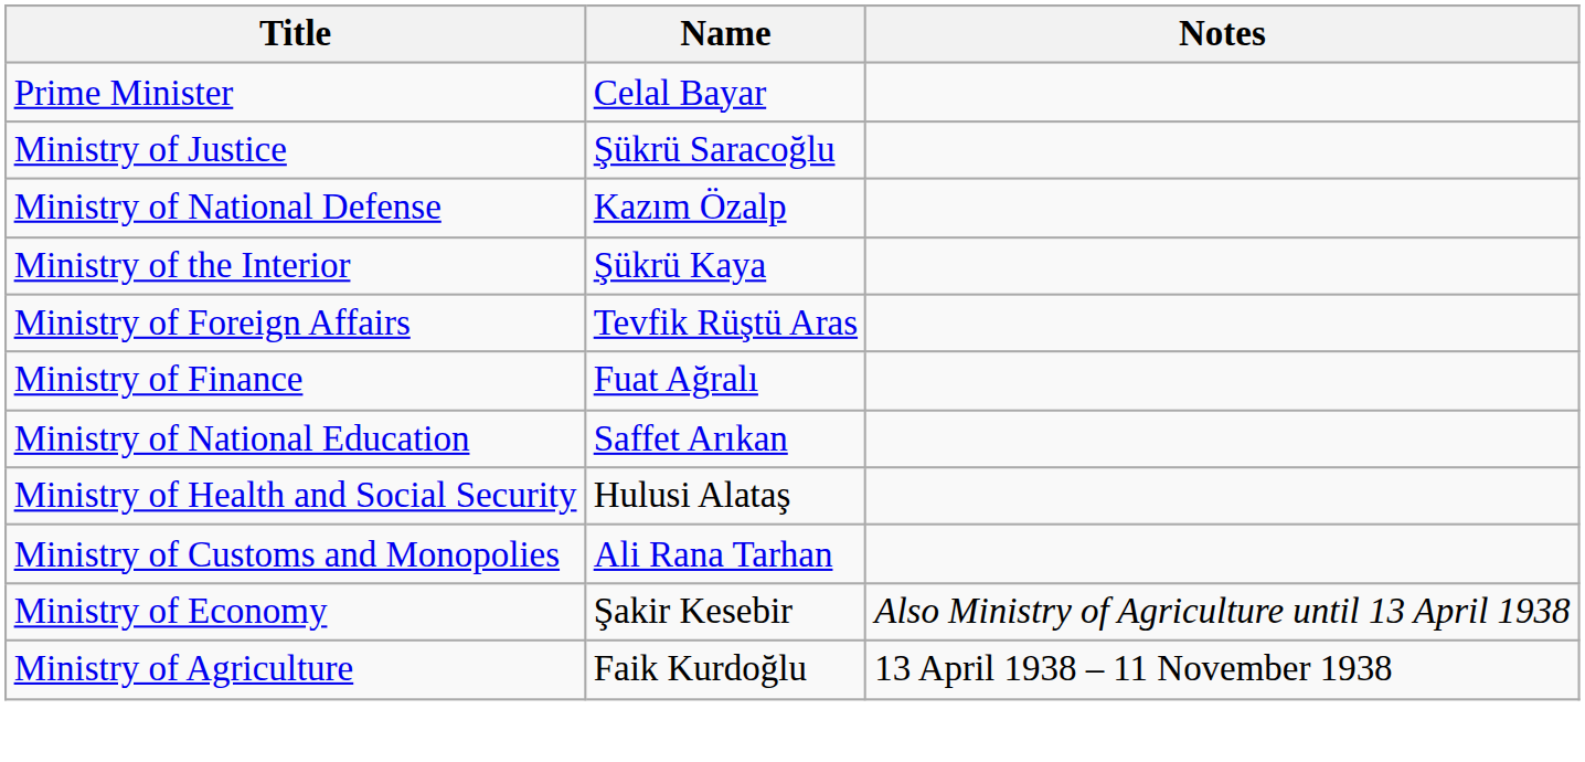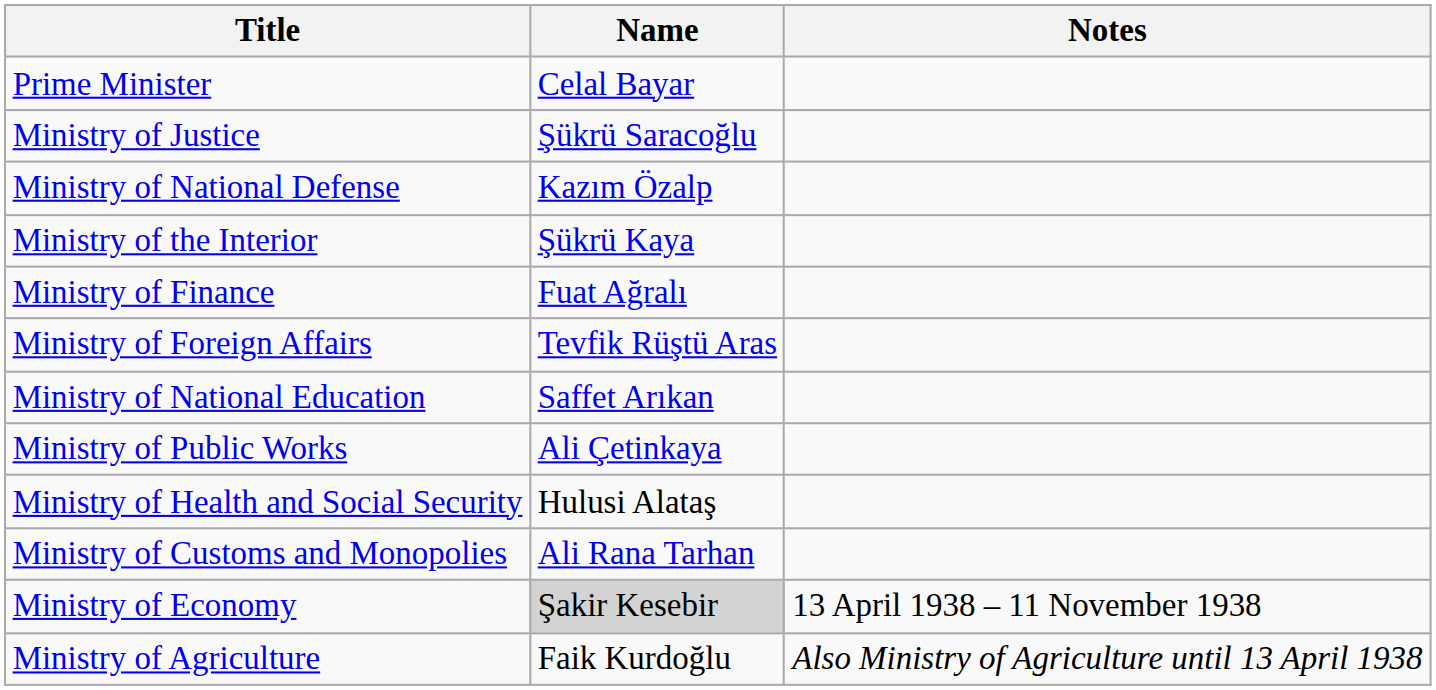rows swapped: Ministry of Foreign Affairs <-> Ministry of Finance
+ row: Ministry of Public Works | Ali Çetinkaya
Ministry of Economy | Name: no background -> lightgrey background
Ministry of Economy | Notes: Also Ministry of Agriculture until 13 April 1938 -> 13 April 1938 – 11 November 1938
Ministry of Agriculture | Notes: 13 April 1938 – 11 November 1938 -> Also Ministry of Agriculture until 13 April 1938
